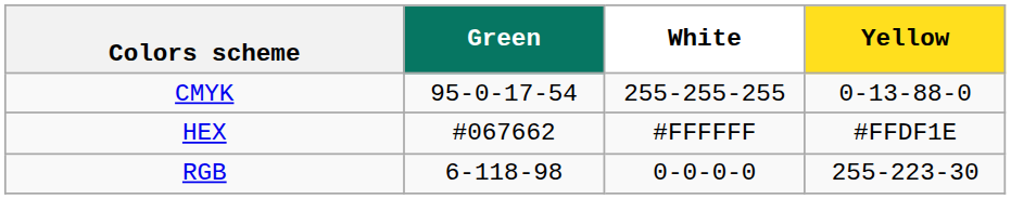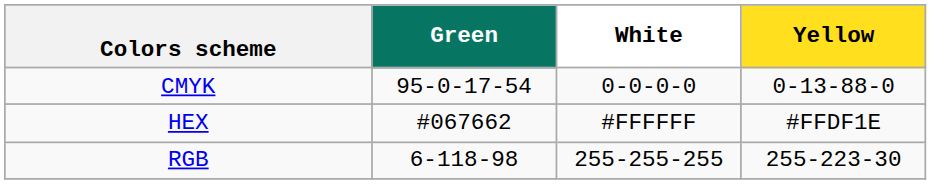CMYK | White: 255-255-255 -> 0-0-0-0
RGB | White: 0-0-0-0 -> 255-255-255
